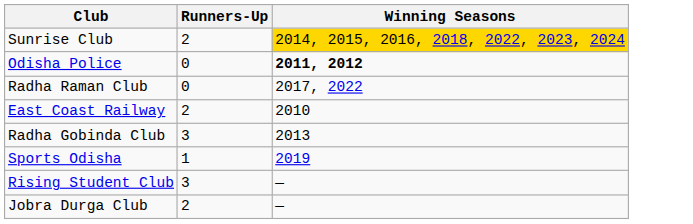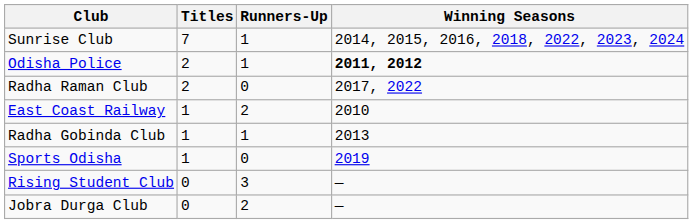+ column: Titles | 7 | 2 | 2 | 1 | 1 | 1 | 0 | 0
Sunrise Club | Runners-Up: 2 -> 1
Sunrise Club | Winning Seasons: gold background -> no background
Odisha Police | Runners-Up: 0 -> 1
Radha Gobinda Club | Runners-Up: 3 -> 1
Sports Odisha | Runners-Up: 1 -> 0
